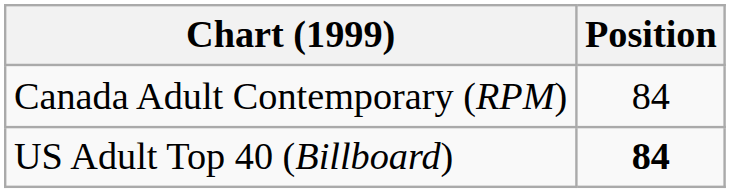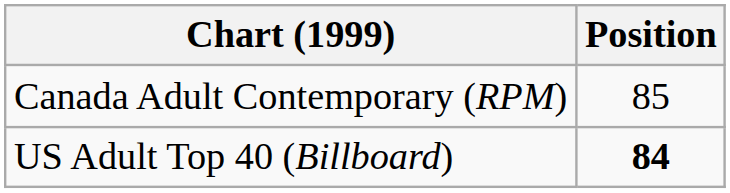Canada Adult Contemporary (RPM) | Position: 84 -> 85
